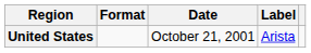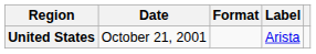columns swapped: Date <-> Format
